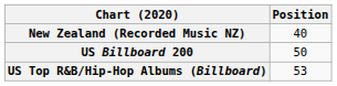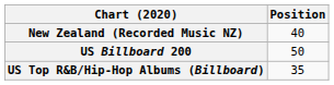US Top R&B/Hip-Hop Albums (Billboard) | Position: 53 -> 35
